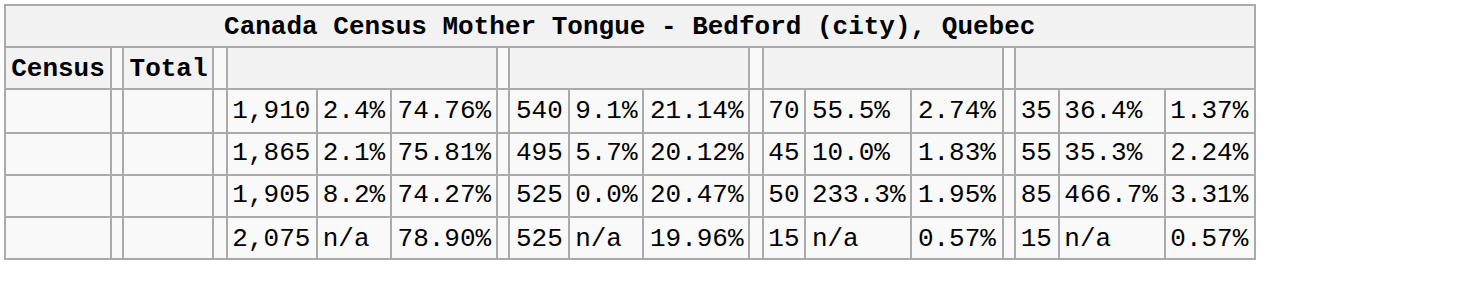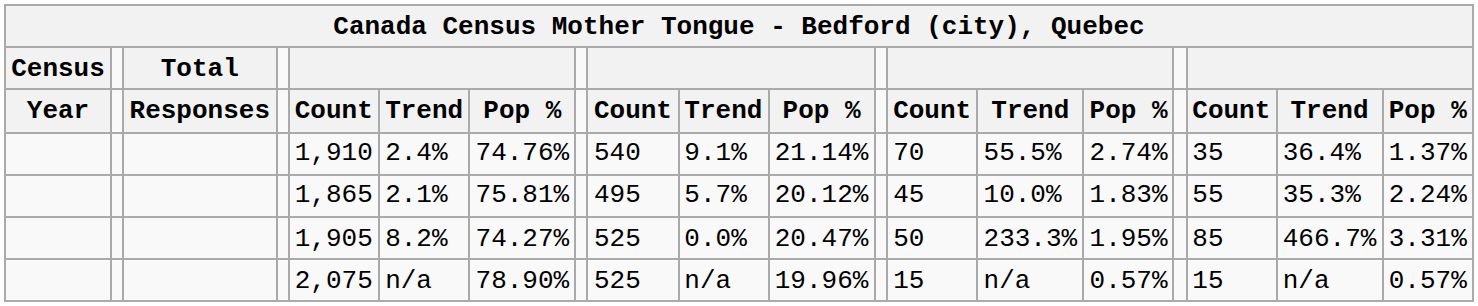+ row: Year | Responses | Count | Trend | Pop % | Count | Trend | Pop % | Count | Trend | Pop % | Count | Trend | Pop %
